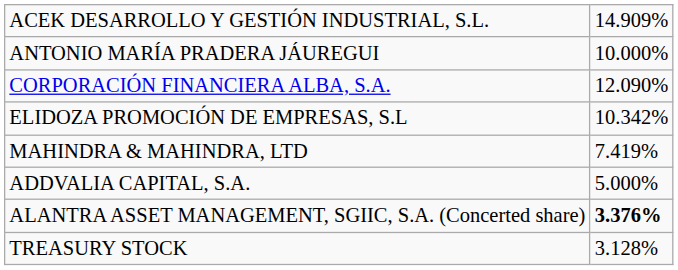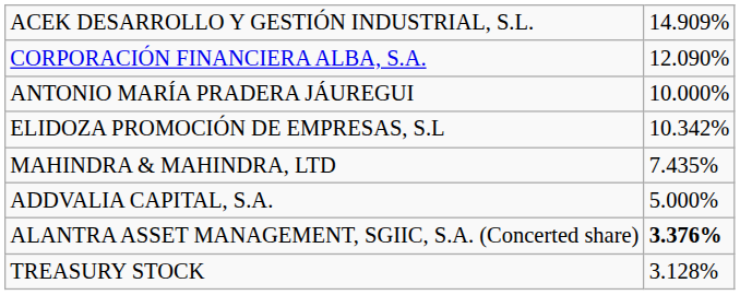rows swapped: ANTONIO MARÍA PRADERA JÁUREGUI <-> CORPORACIÓN FINANCIERA ALBA, S.A.
MAHINDRA & MAHINDRA, LTD | column 2: 7.419% -> 7.435%
